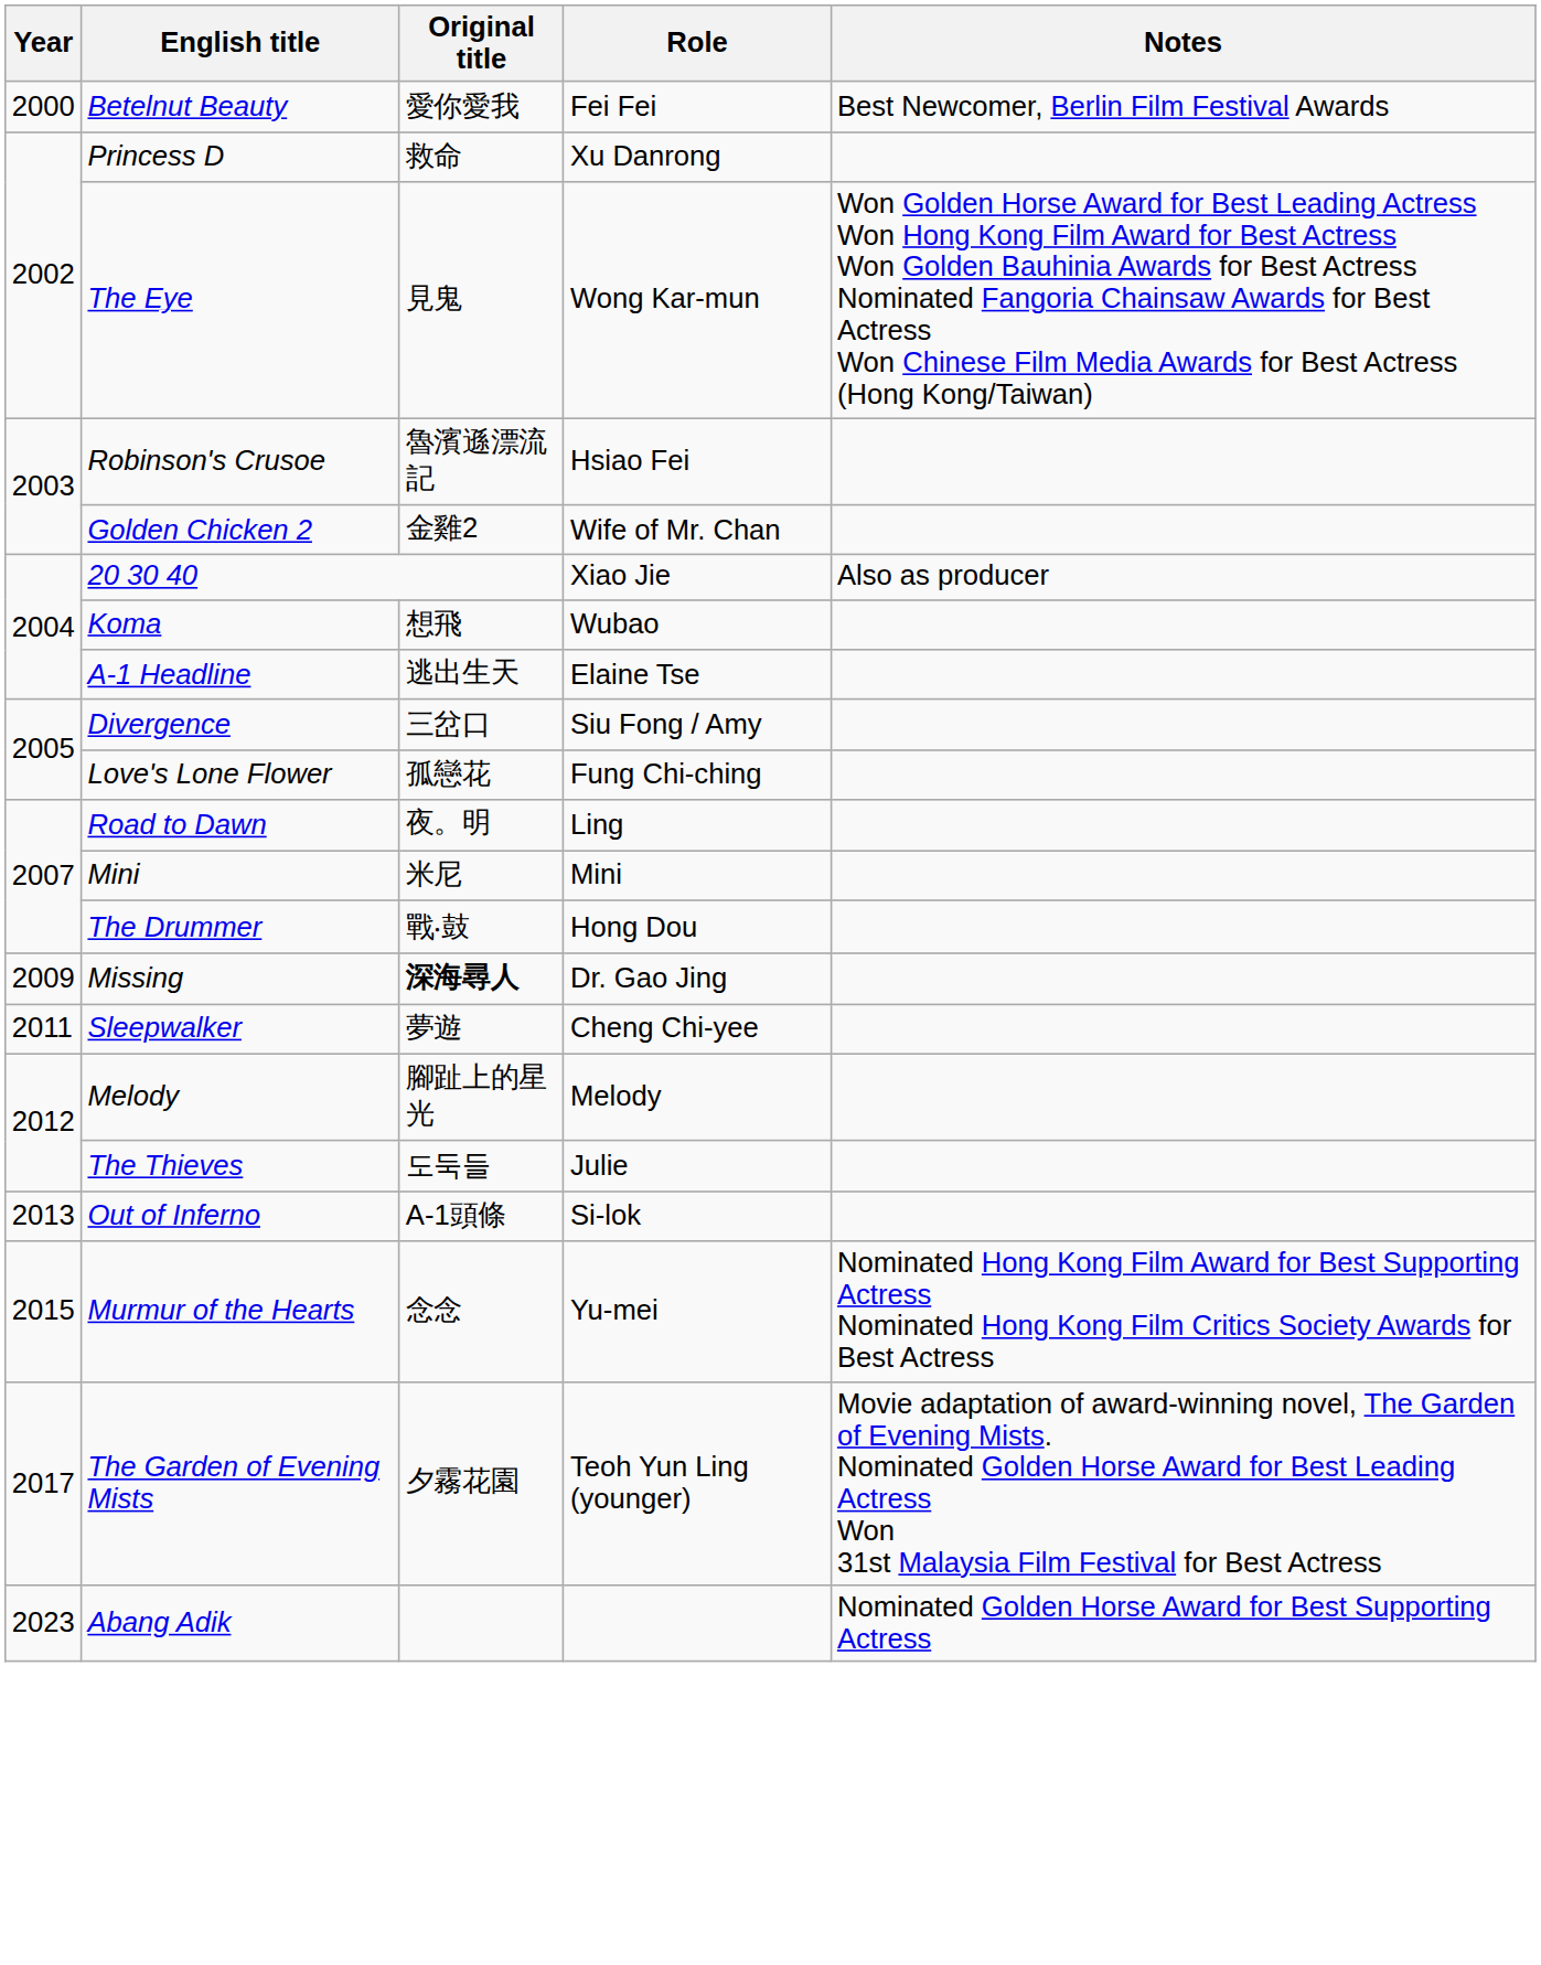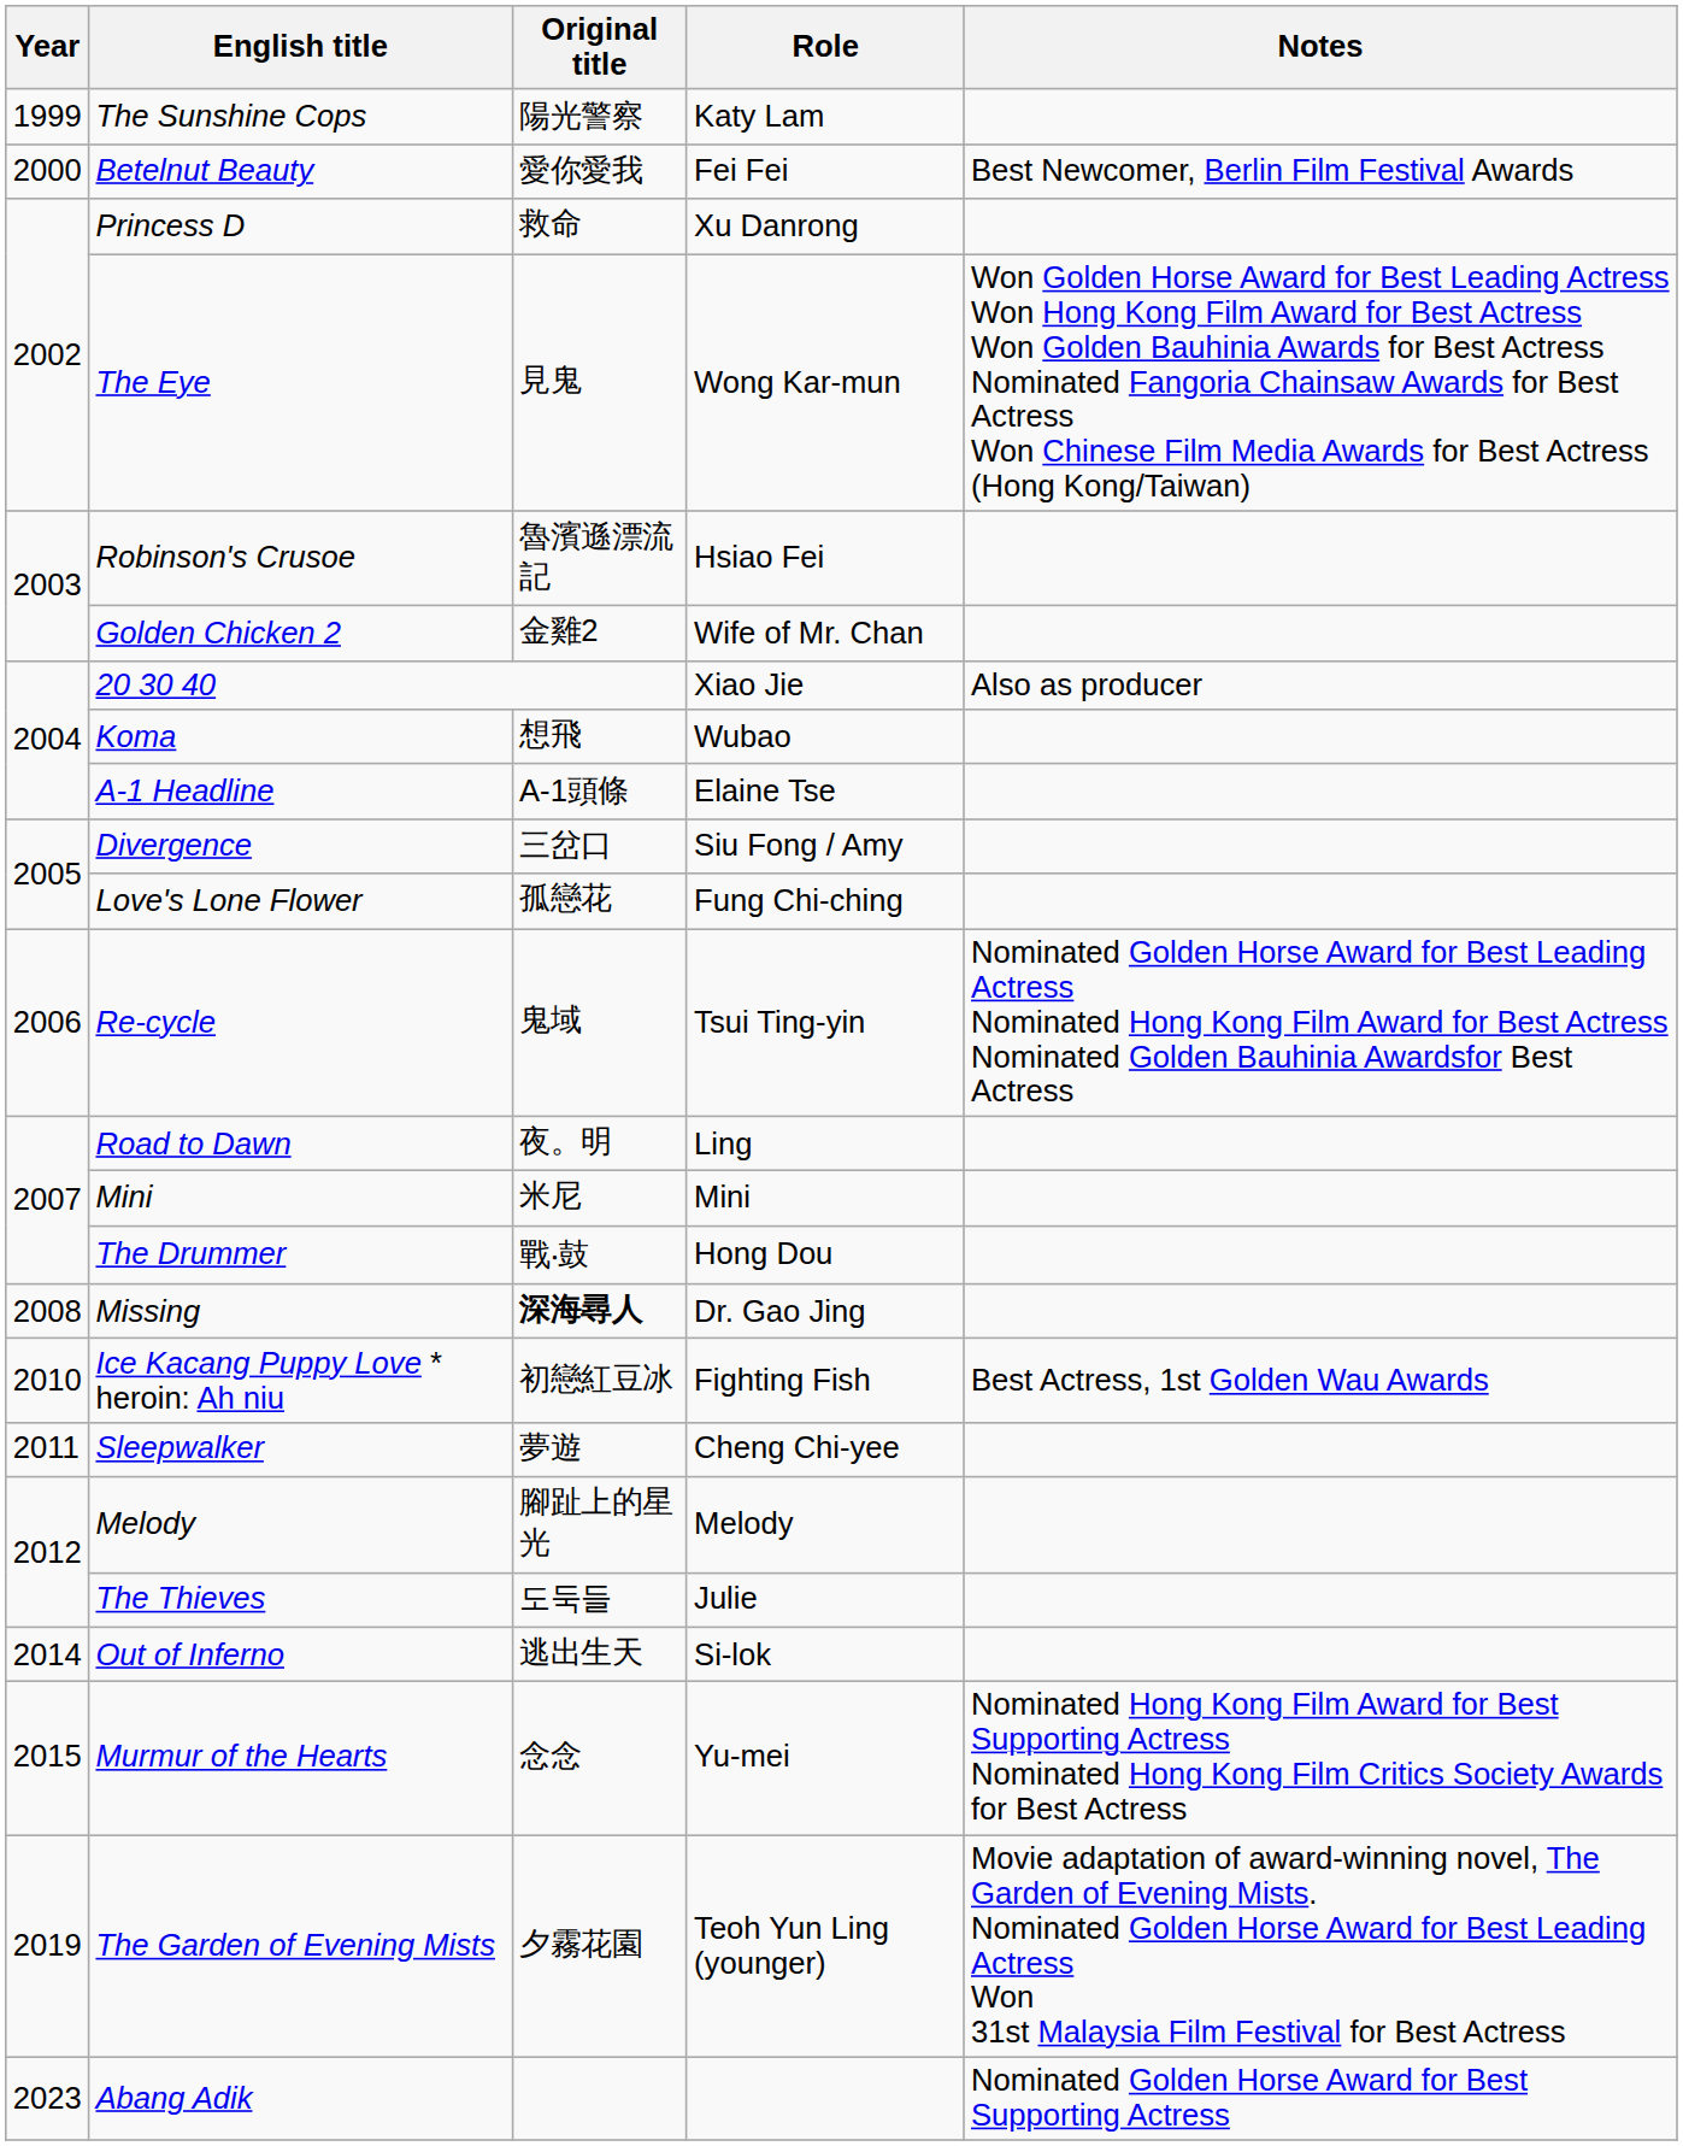+ row: 1999 | The Sunshine Cops | 陽光警察 | Katy Lam
A-1 Headline | Original title: 逃出生天 -> A-1頭條
+ row: 2006 | Re-cycle | 鬼域 | Tsui Ting-yin | Nominated Golden Horse Award for Best Leading Actress Nominated Hong Kong Film Award for Best Actress Nominated Golden Bauhinia Awardsfor Best Actress
Missing | Year: 2009 -> 2008
+ row: 2010 | Ice Kacang Puppy Love * heroin: Ah niu | 初戀紅豆冰 | Fighting Fish | Best Actress, 1st Golden Wau Awards
Out of Inferno | Year: 2013 -> 2014
Out of Inferno | Original title: A-1頭條 -> 逃出生天
The Garden of Evening Mists | Year: 2017 -> 2019
